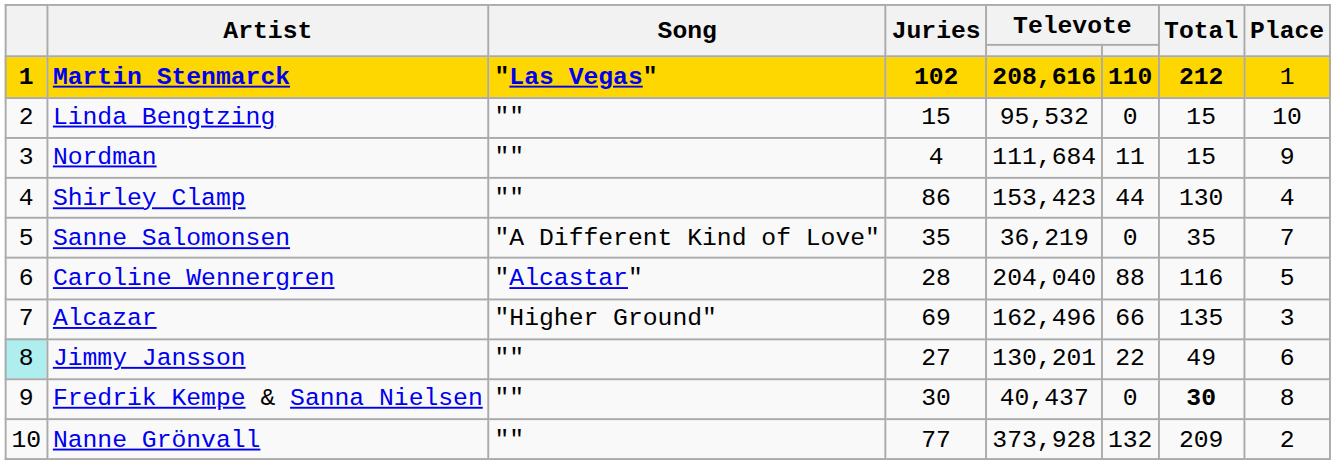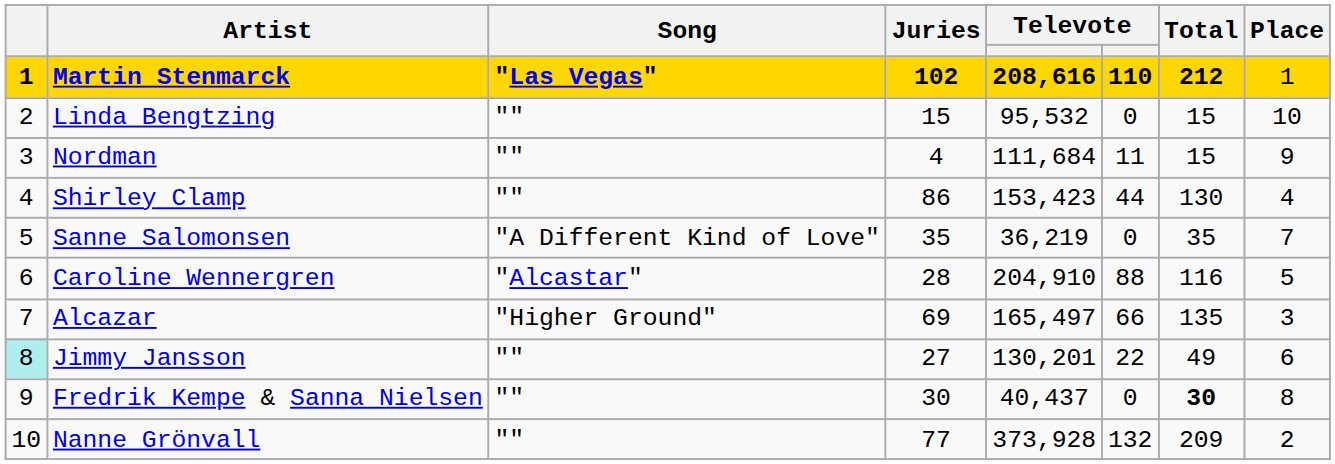Caroline Wennergren | column 5: 204,040 -> 204,910
Alcazar | column 5: 162,496 -> 165,497
